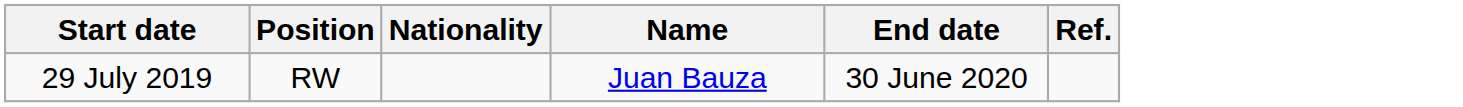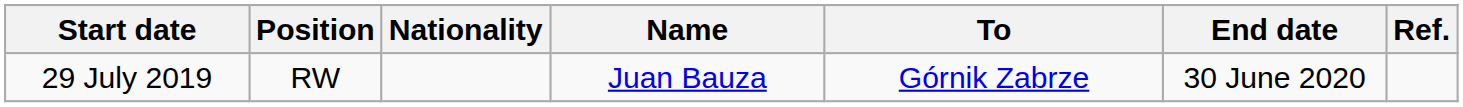+ column: To | Górnik Zabrze
